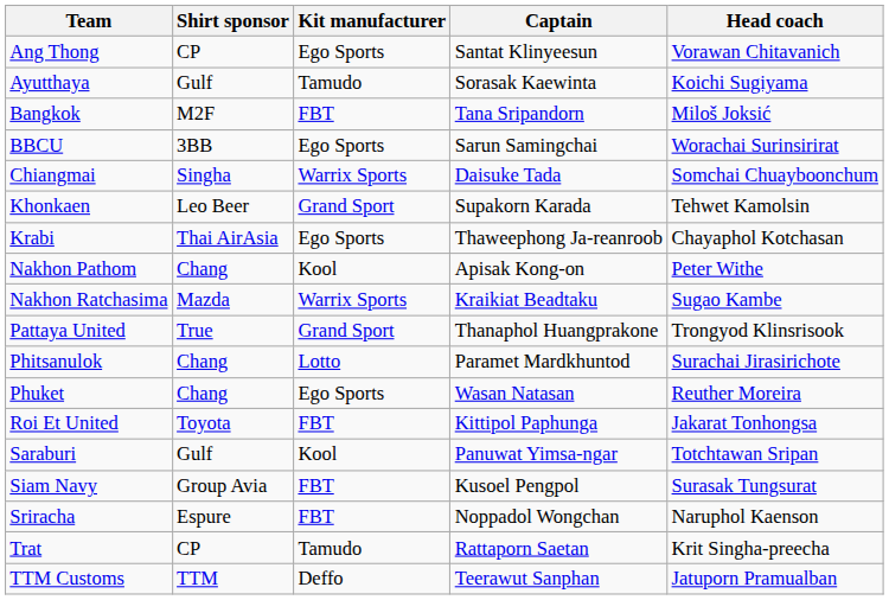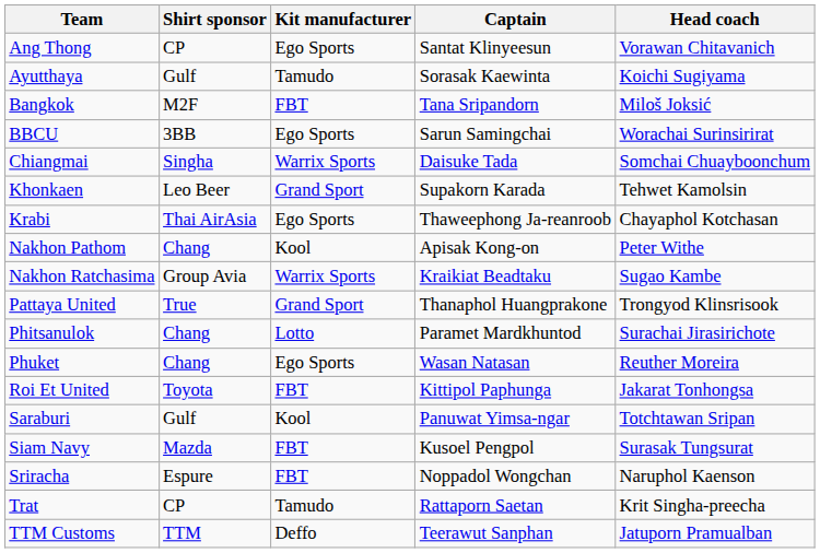Nakhon Ratchasima | Shirt sponsor: Mazda -> Group Avia
Siam Navy | Shirt sponsor: Group Avia -> Mazda
